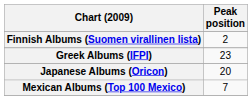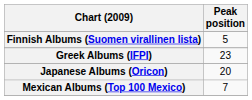Finnish Albums (Suomen virallinen lista) | Peak position: 2 -> 5
